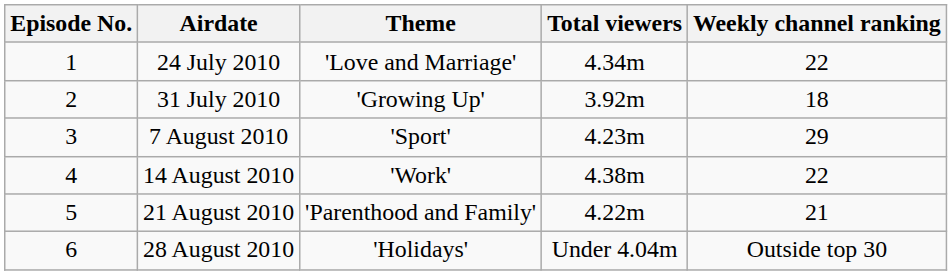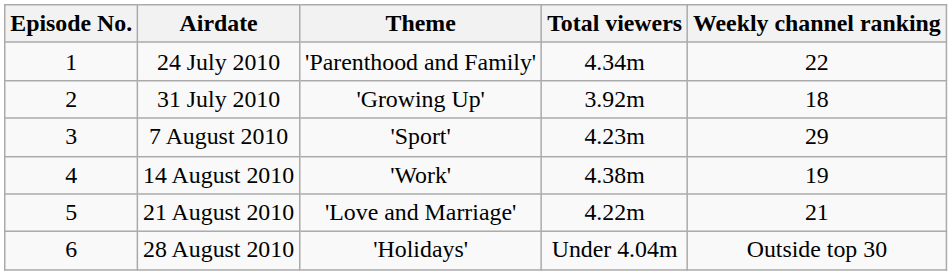24 July 2010 | Theme: 'Love and Marriage' -> 'Parenthood and Family'
14 August 2010 | Weekly channel ranking: 22 -> 19
21 August 2010 | Theme: 'Parenthood and Family' -> 'Love and Marriage'
